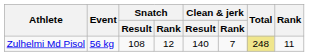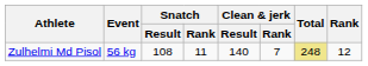Zulhelmi Md Pisol | Snatch / Rank: 12 -> 11
Zulhelmi Md Pisol | Rank: 11 -> 12
